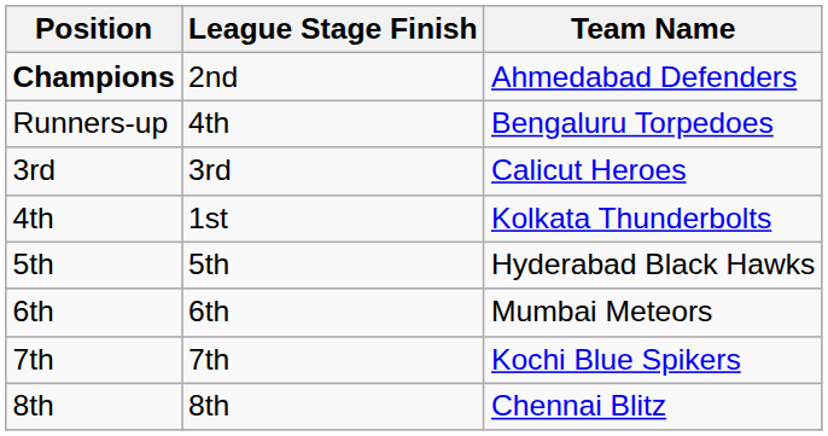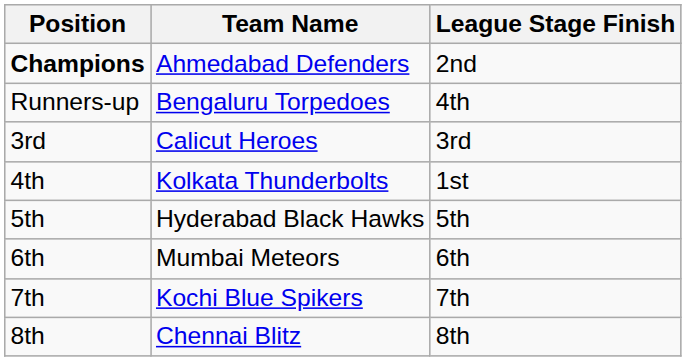columns swapped: Team Name <-> League Stage Finish
